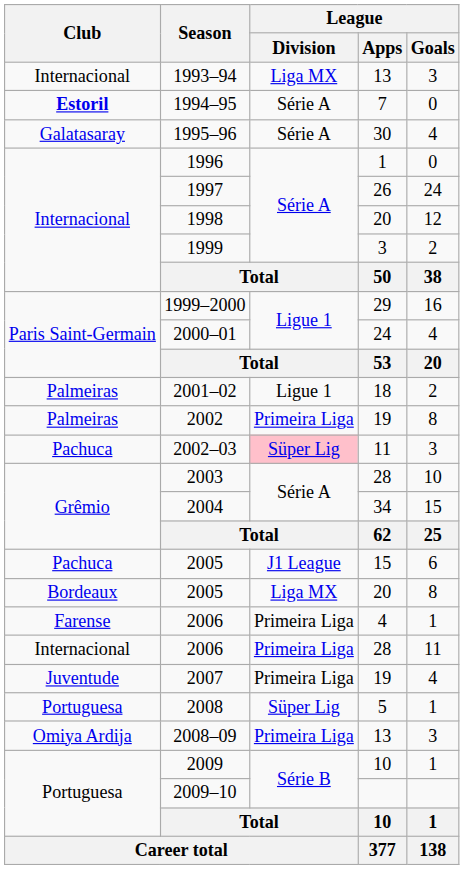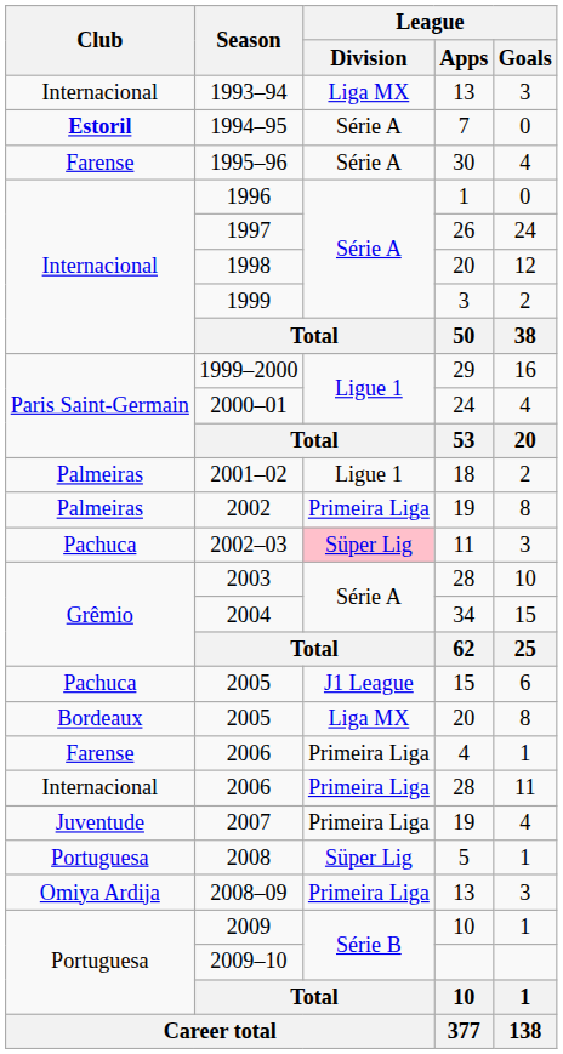1995–96 | Club: Galatasaray -> Farense
